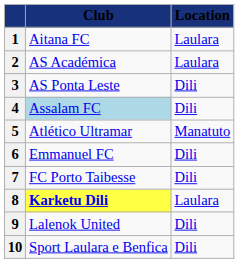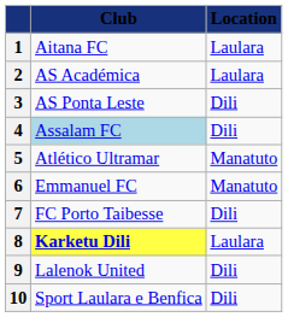6 | Location: Dili -> Manatuto
